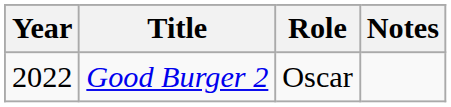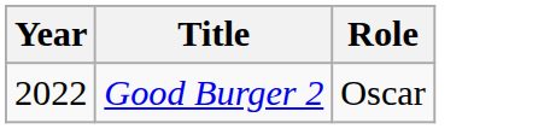- column: Notes
